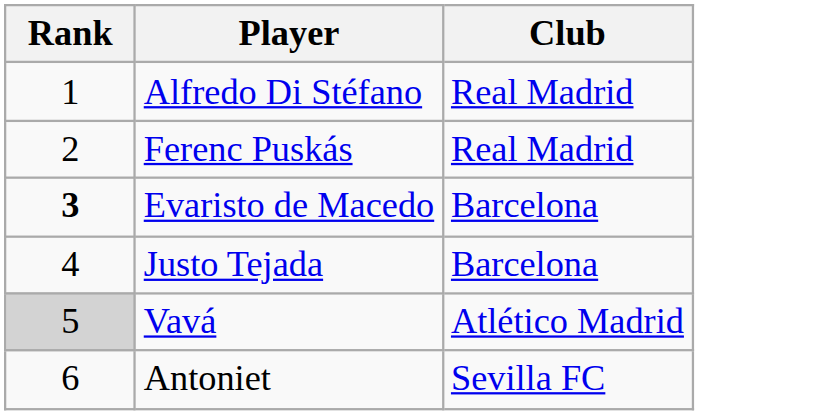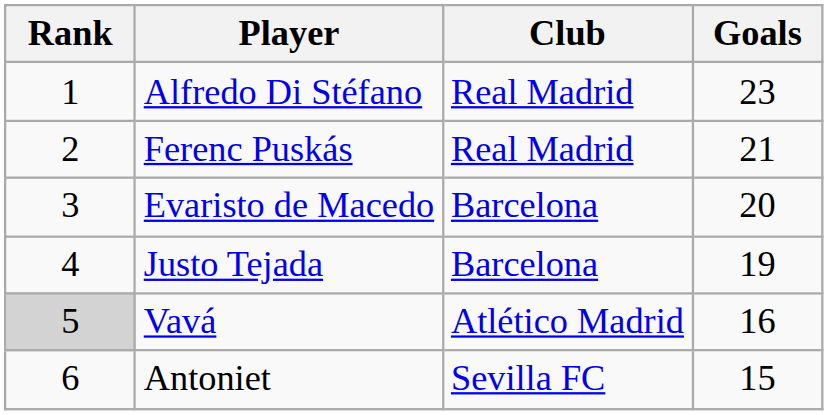+ column: Goals | 23 | 21 | 20 | 19 | 16 | 15
Evaristo de Macedo | Rank: bold -> normal
